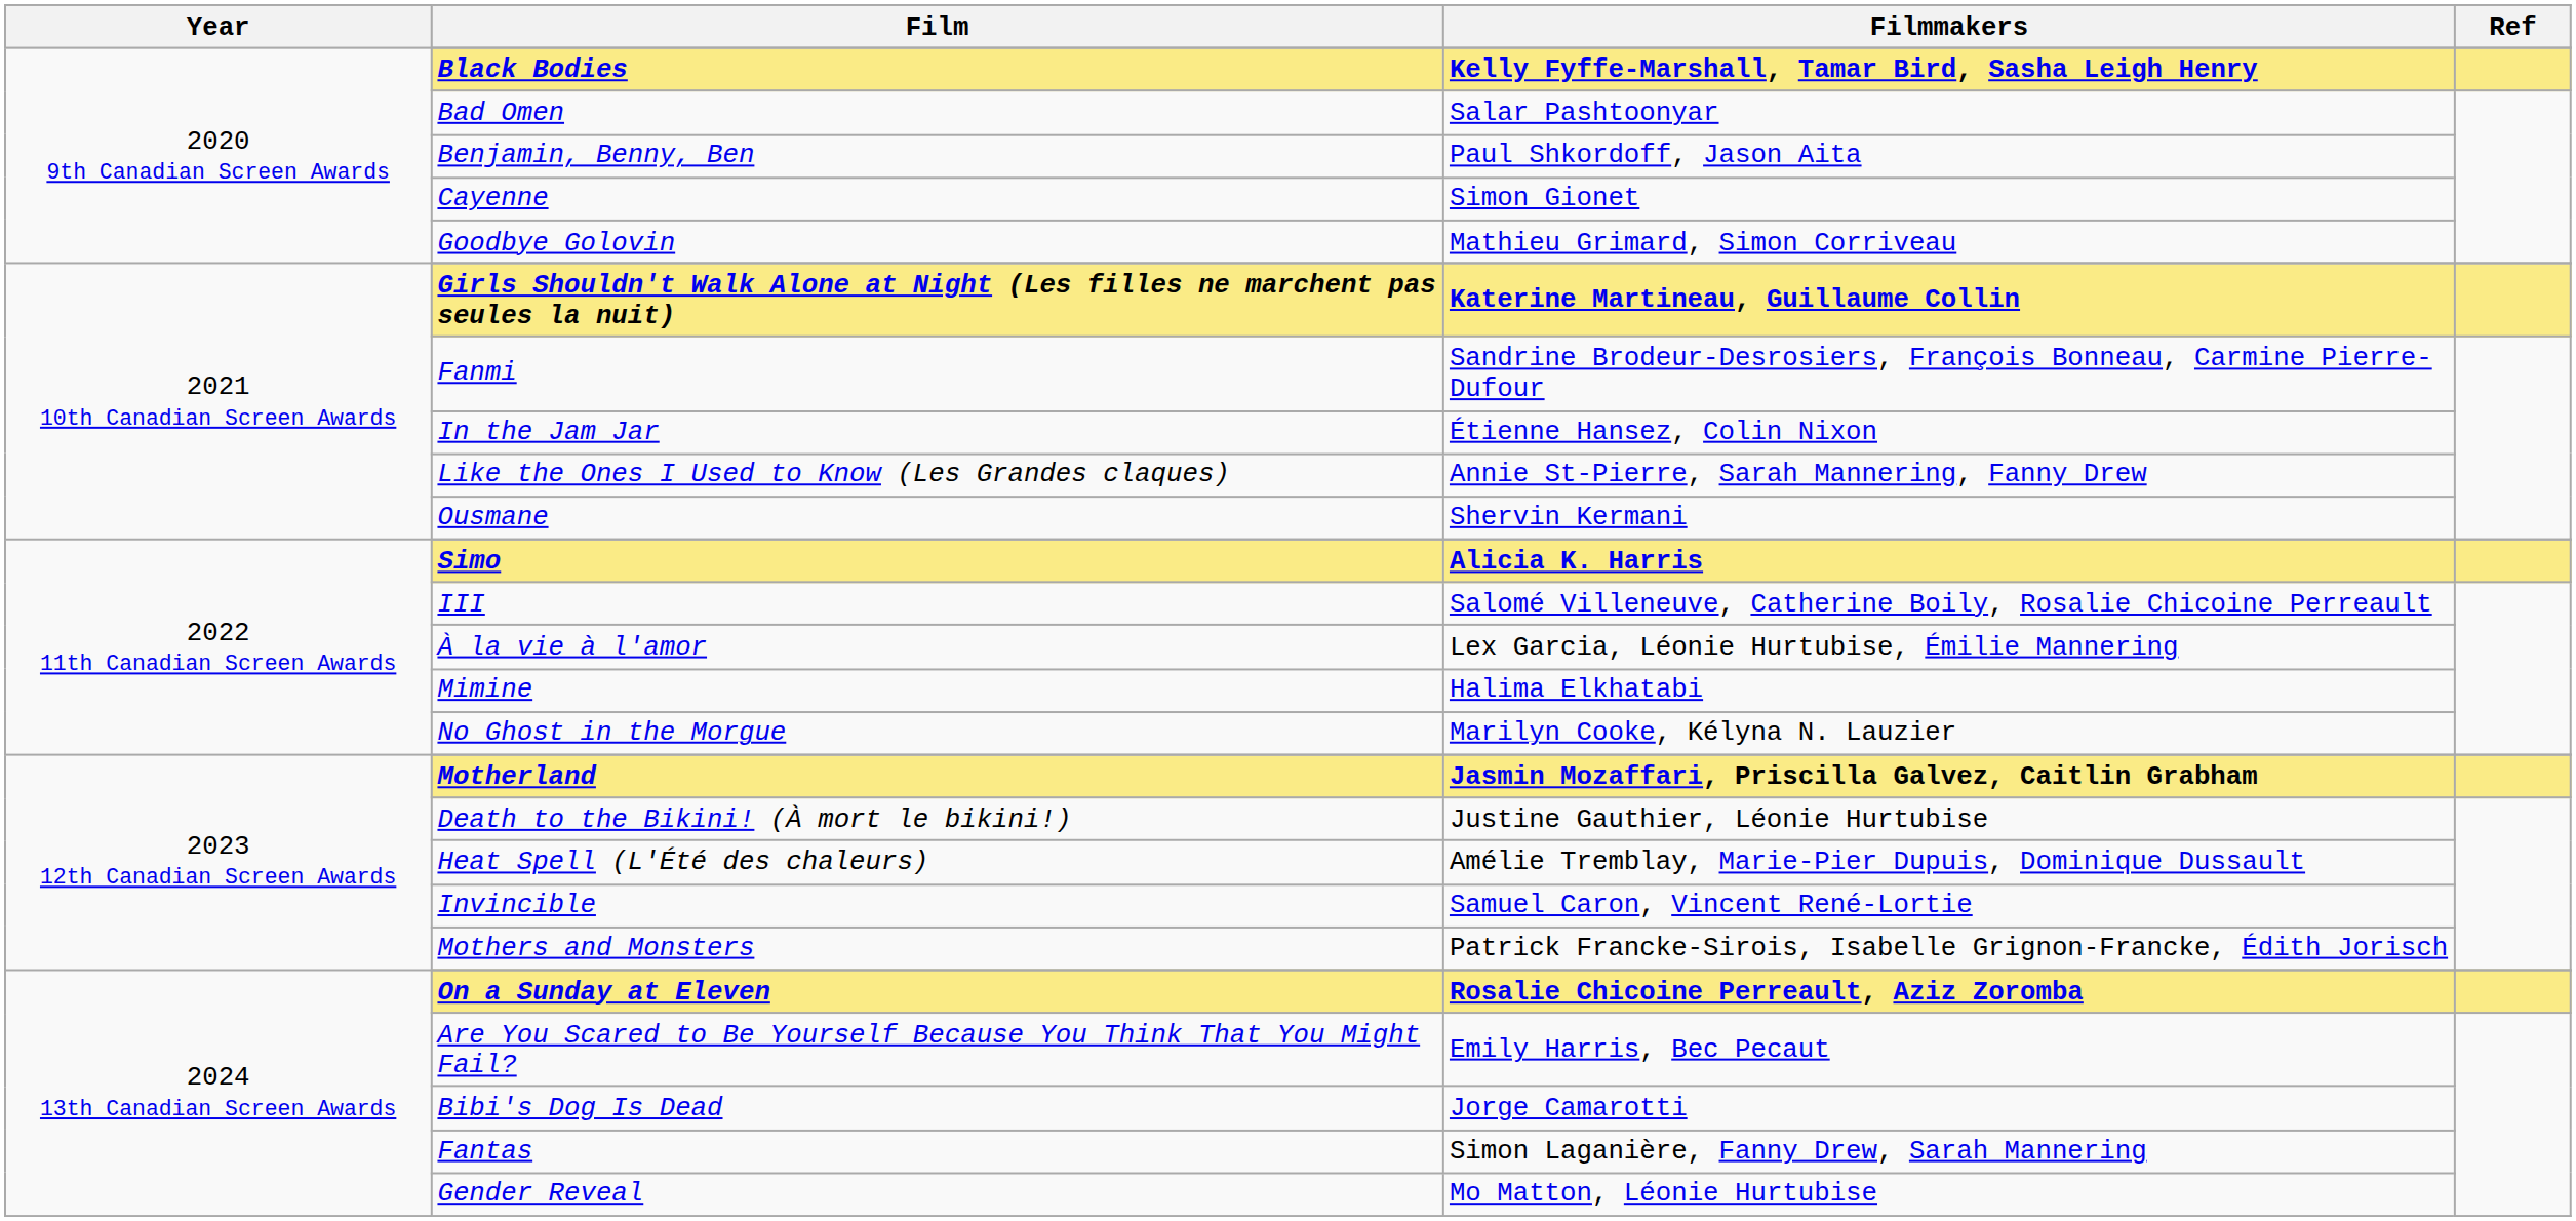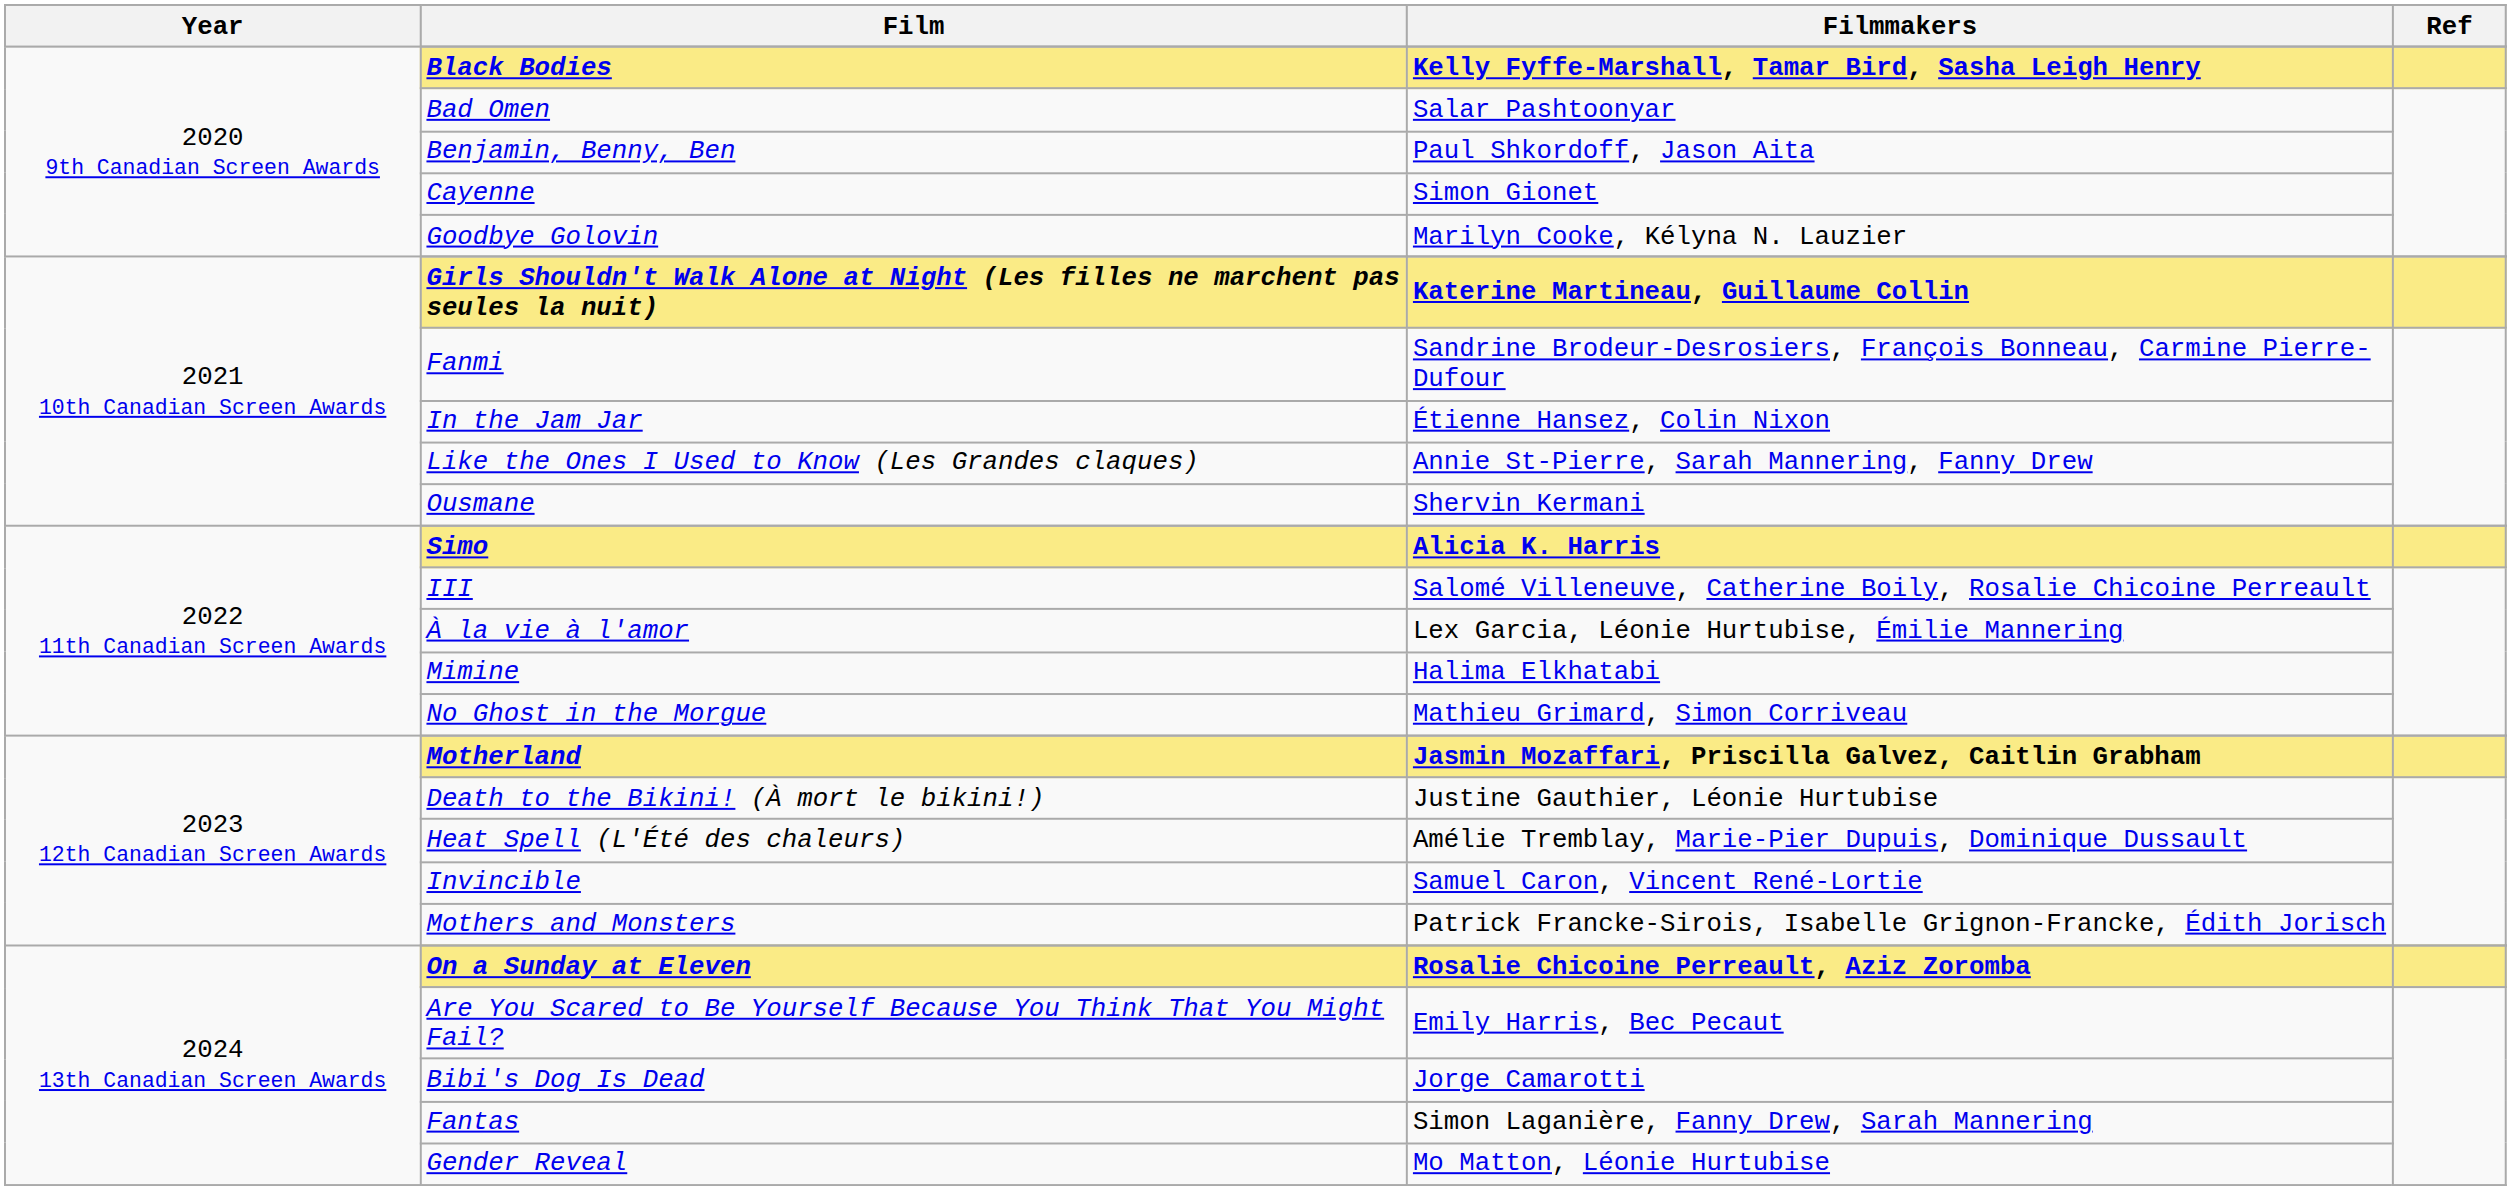Goodbye Golovin | Filmmakers: Mathieu Grimard, Simon Corriveau -> Marilyn Cooke, Kélyna N. Lauzier
No Ghost in the Morgue | Filmmakers: Marilyn Cooke, Kélyna N. Lauzier -> Mathieu Grimard, Simon Corriveau
